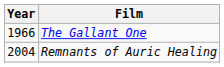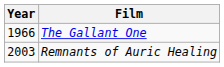Remnants of Auric Healing | Year: 2004 -> 2003
